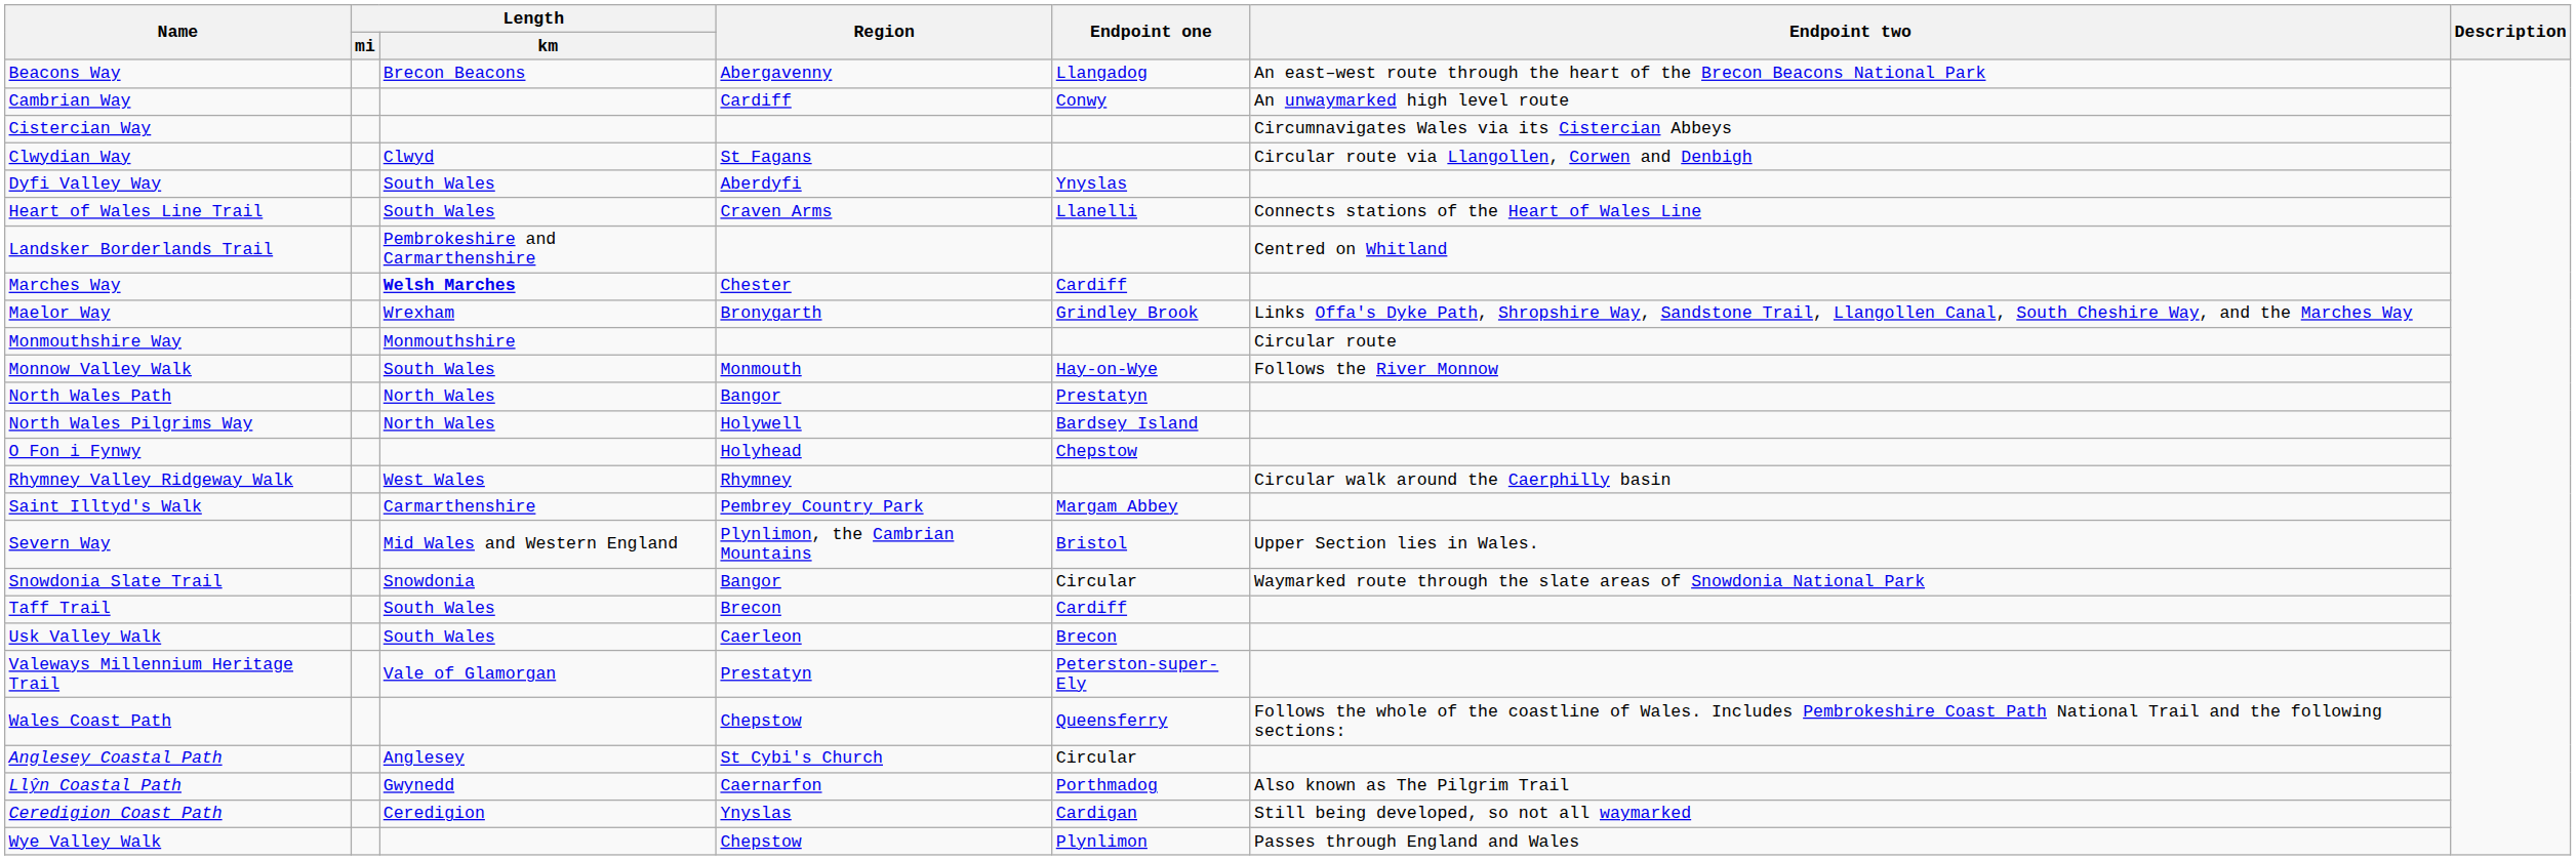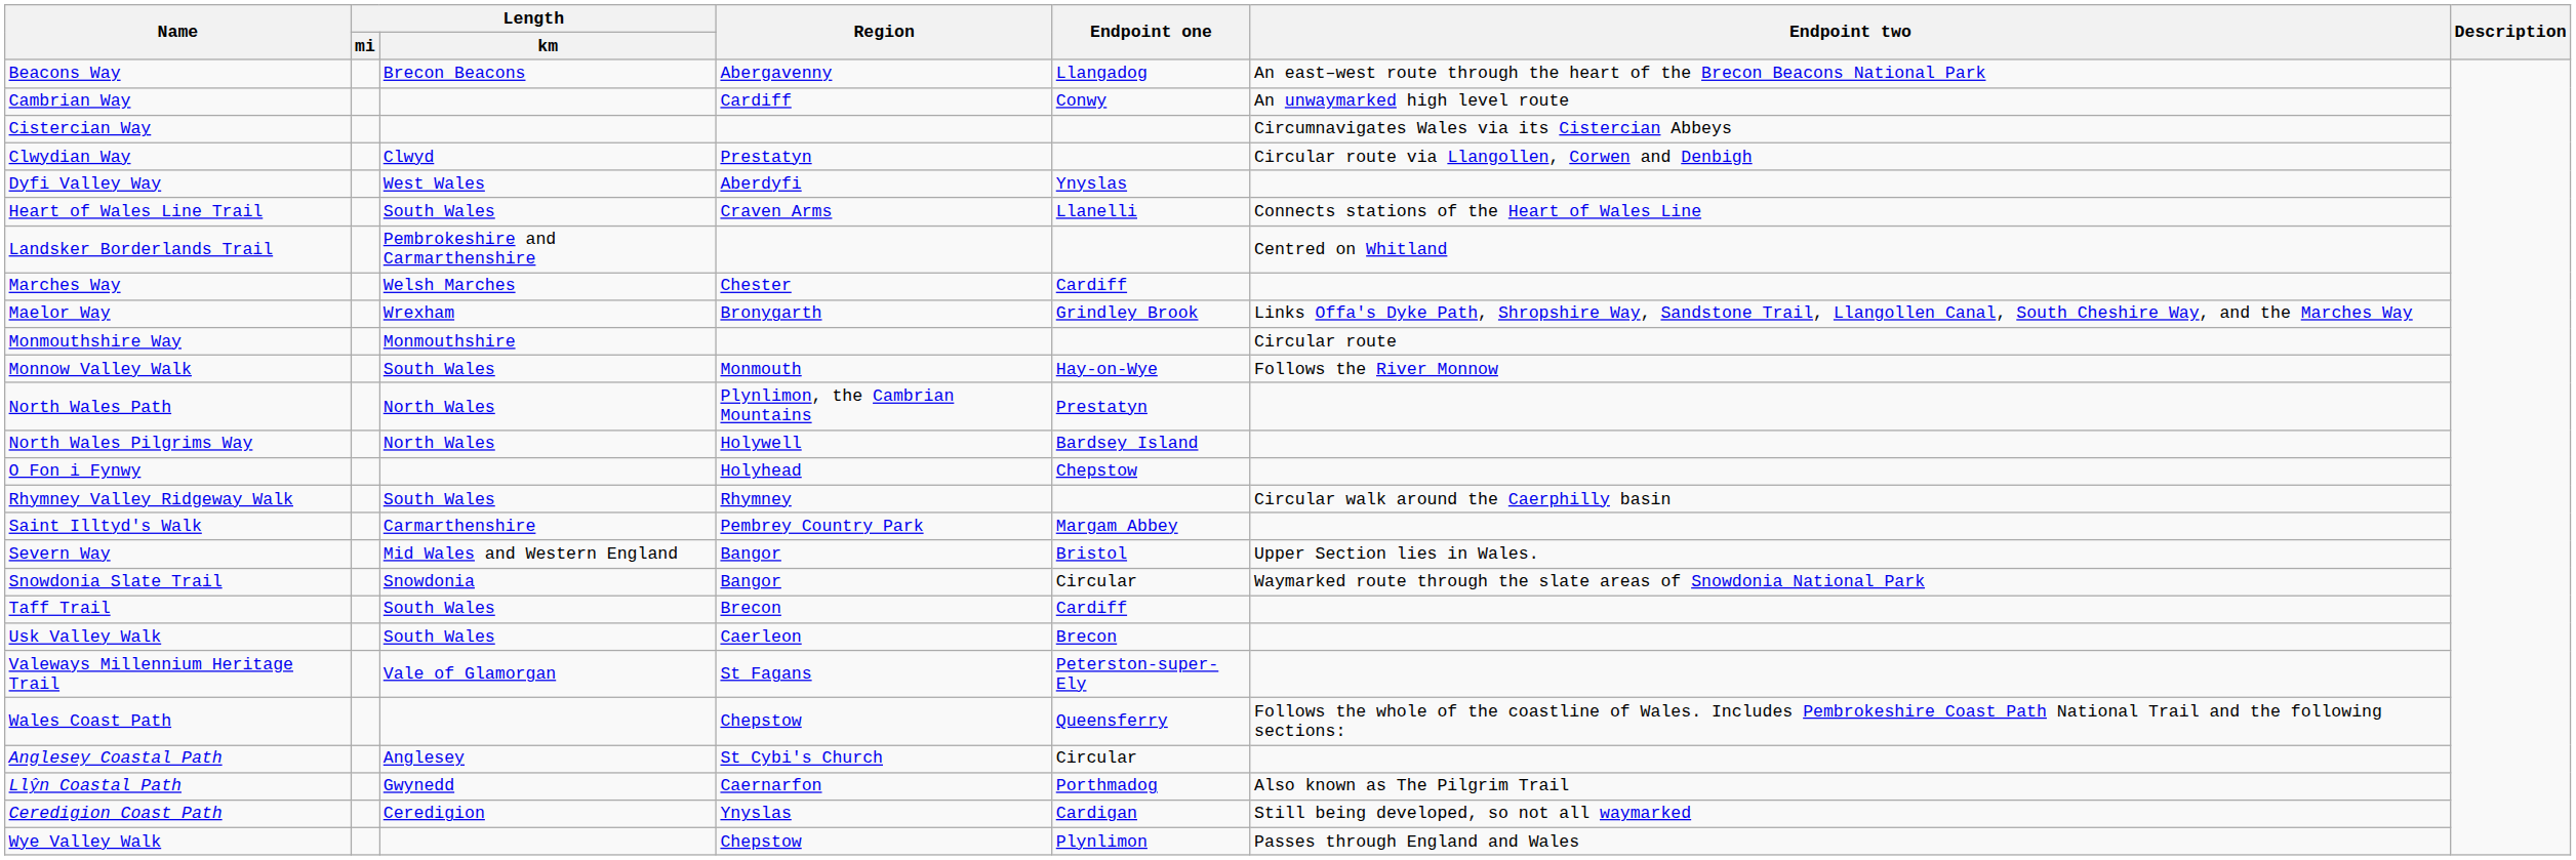Clwydian Way | Region: St Fagans -> Prestatyn
Dyfi Valley Way | Length / km: South Wales -> West Wales
Marches Way | Length / km: bold -> normal
North Wales Path | Region: Bangor -> Plynlimon, the Cambrian Mountains
Rhymney Valley Ridgeway Walk | Length / km: West Wales -> South Wales
Severn Way | Region: Plynlimon, the Cambrian Mountains -> Bangor
Valeways Millennium Heritage Trail | Region: Prestatyn -> St Fagans
